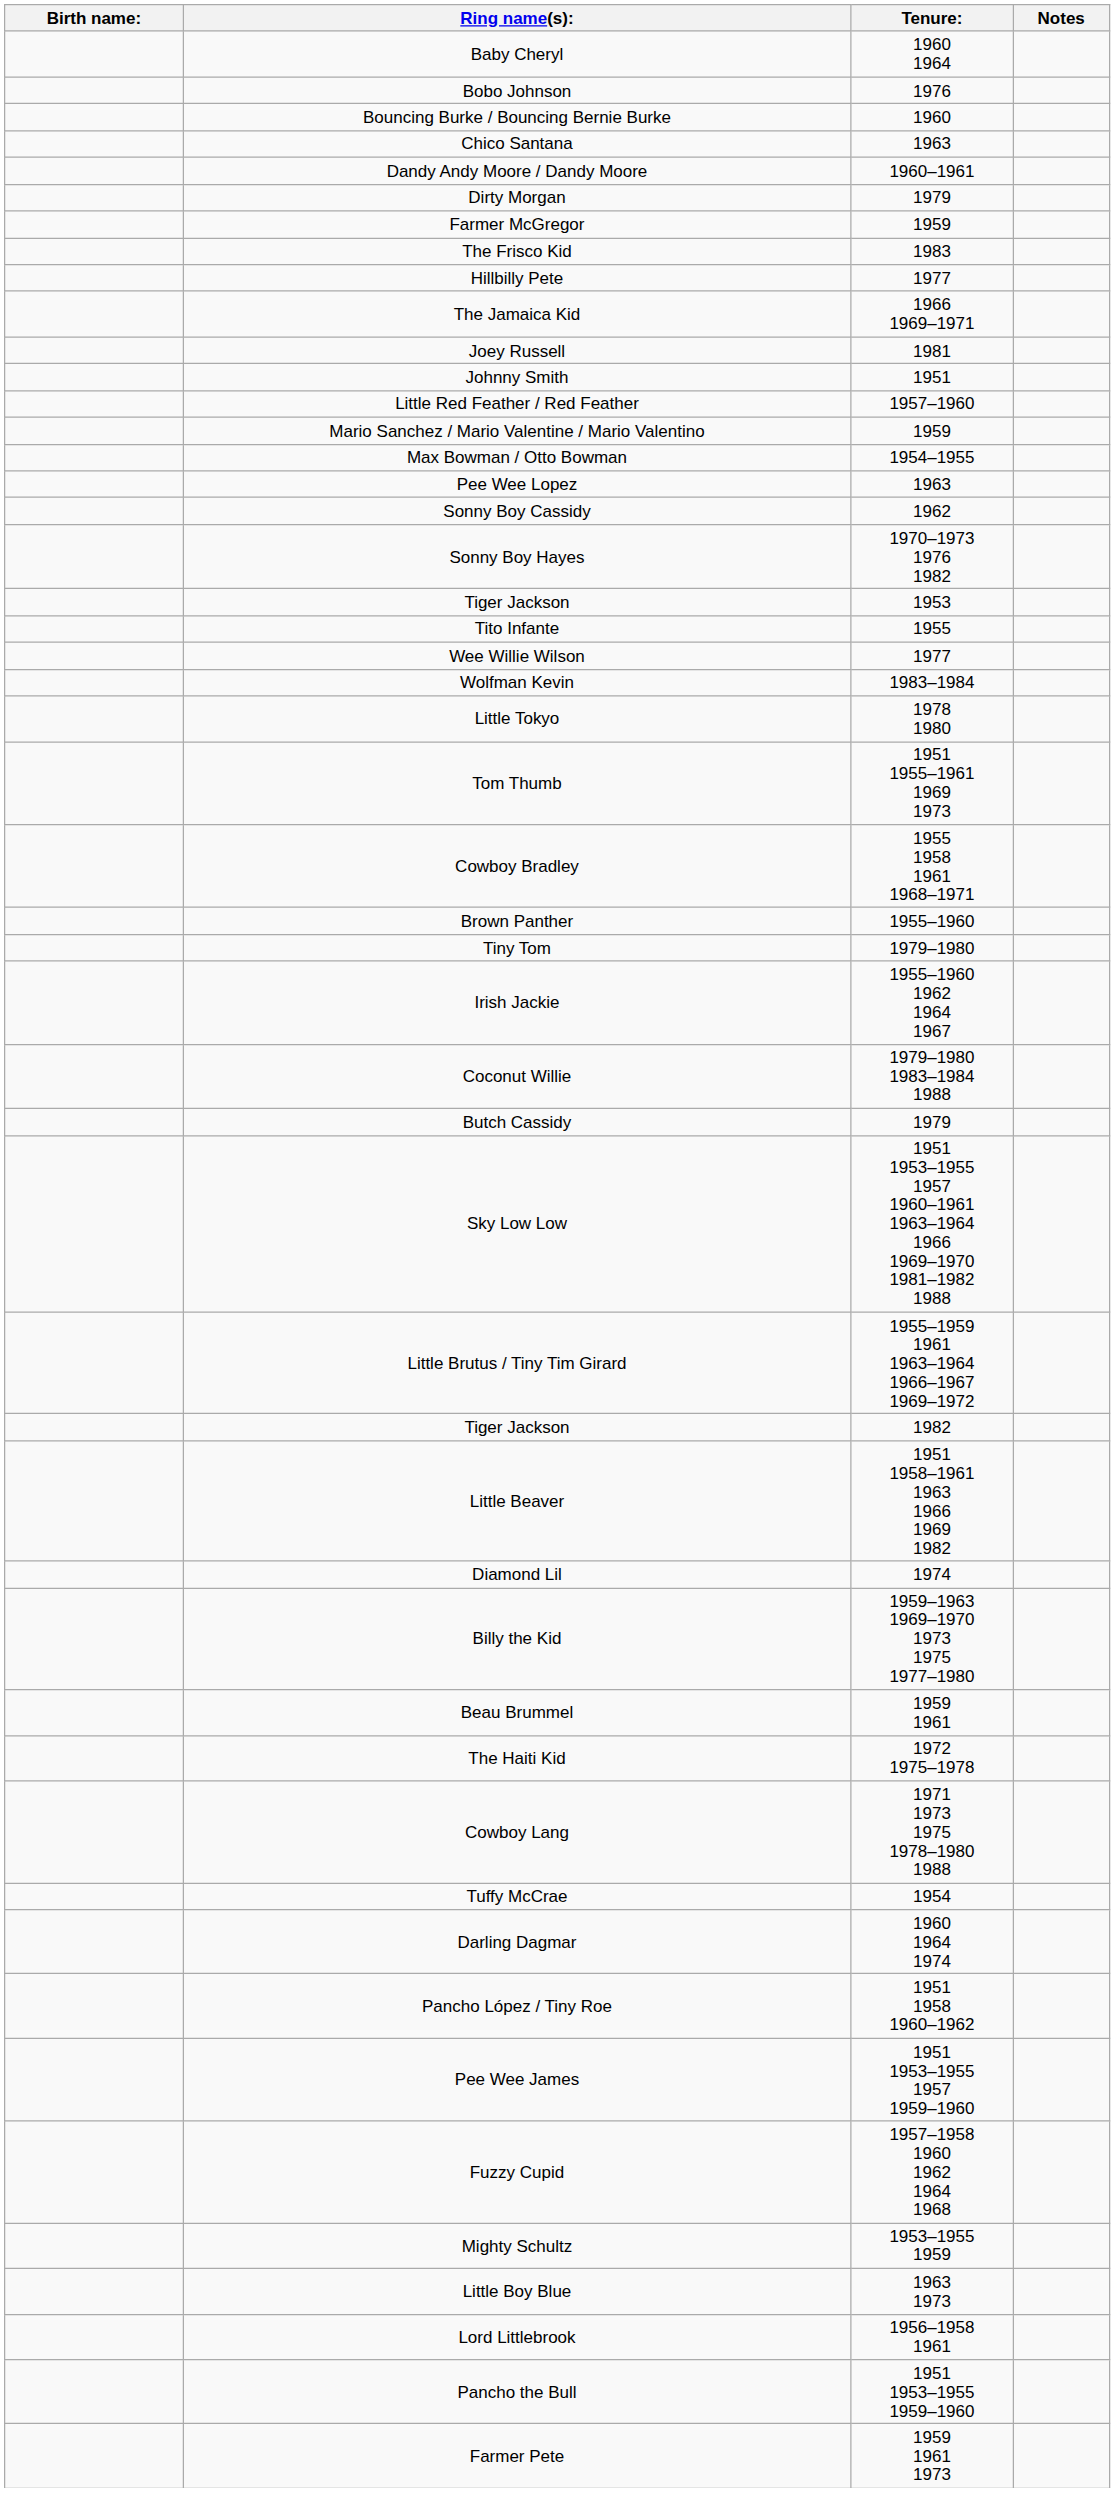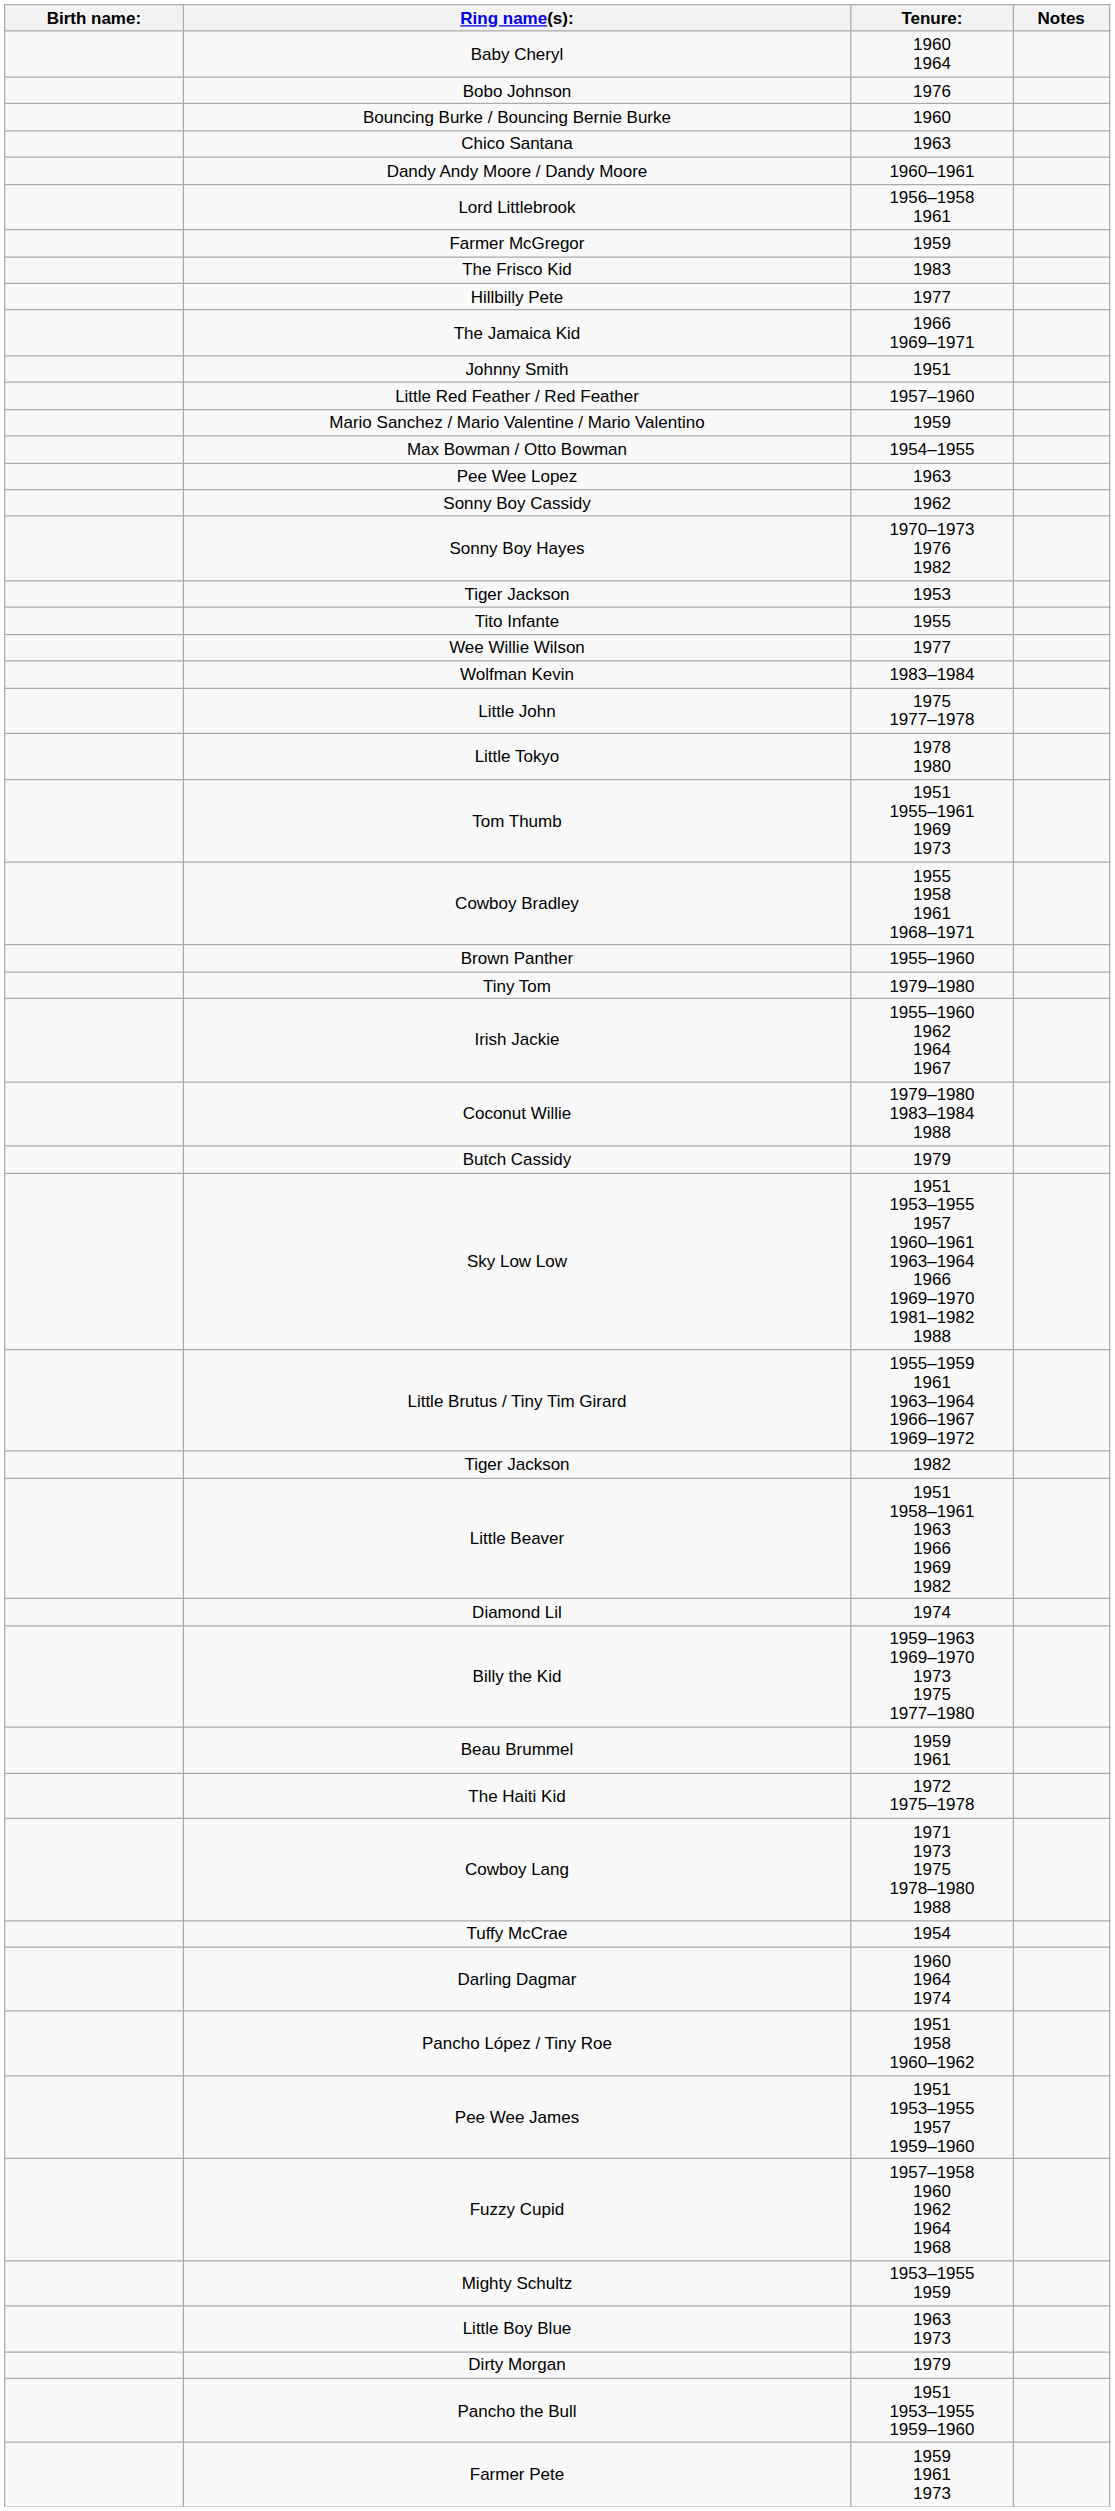rows swapped: Dirty Morgan <-> Lord Littlebrook
- row: Joey Russell | 1981
+ row: Little John | 1975 1977–1978
